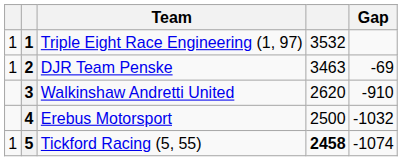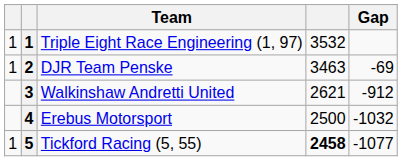Walkinshaw Andretti United | column 4: 2620 -> 2621
Walkinshaw Andretti United | Gap: -910 -> -912
Tickford Racing (5, 55) | Gap: -1074 -> -1077
